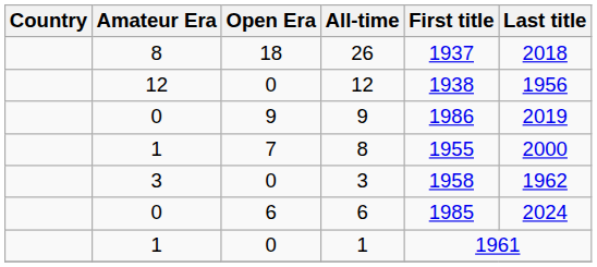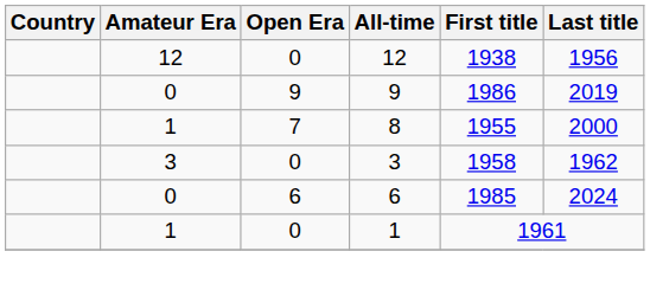- row: 8 | 18 | 26 | 1937 | 2018
